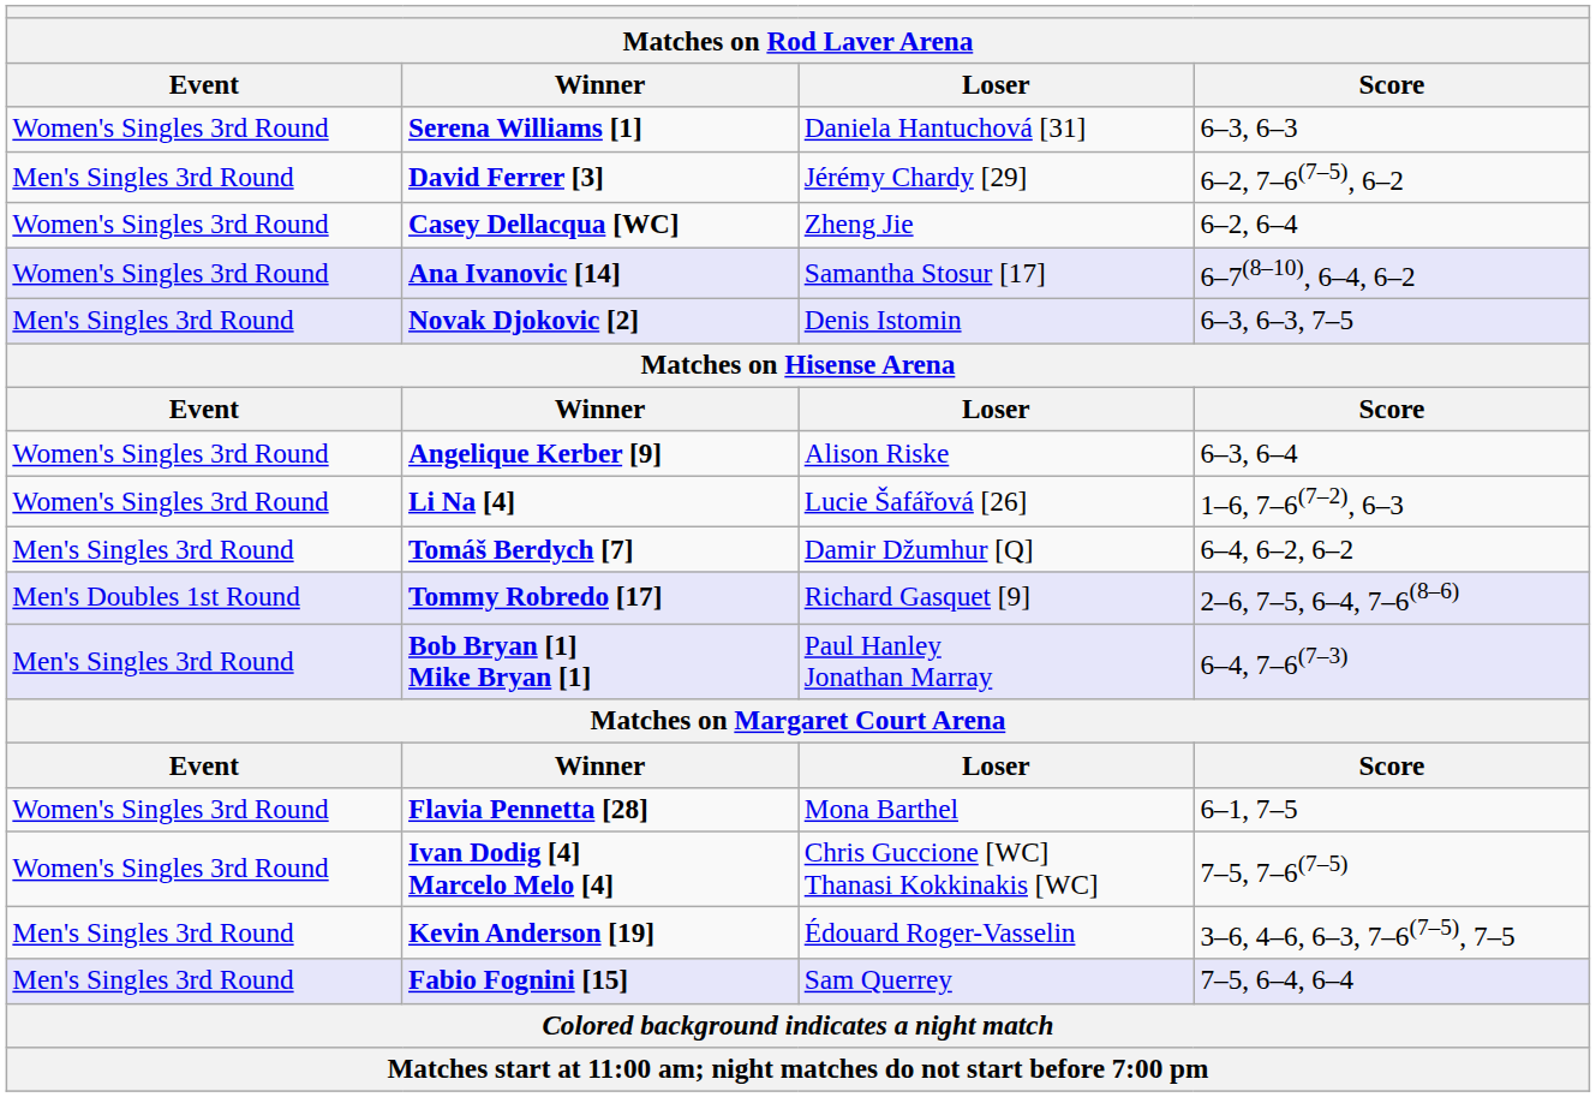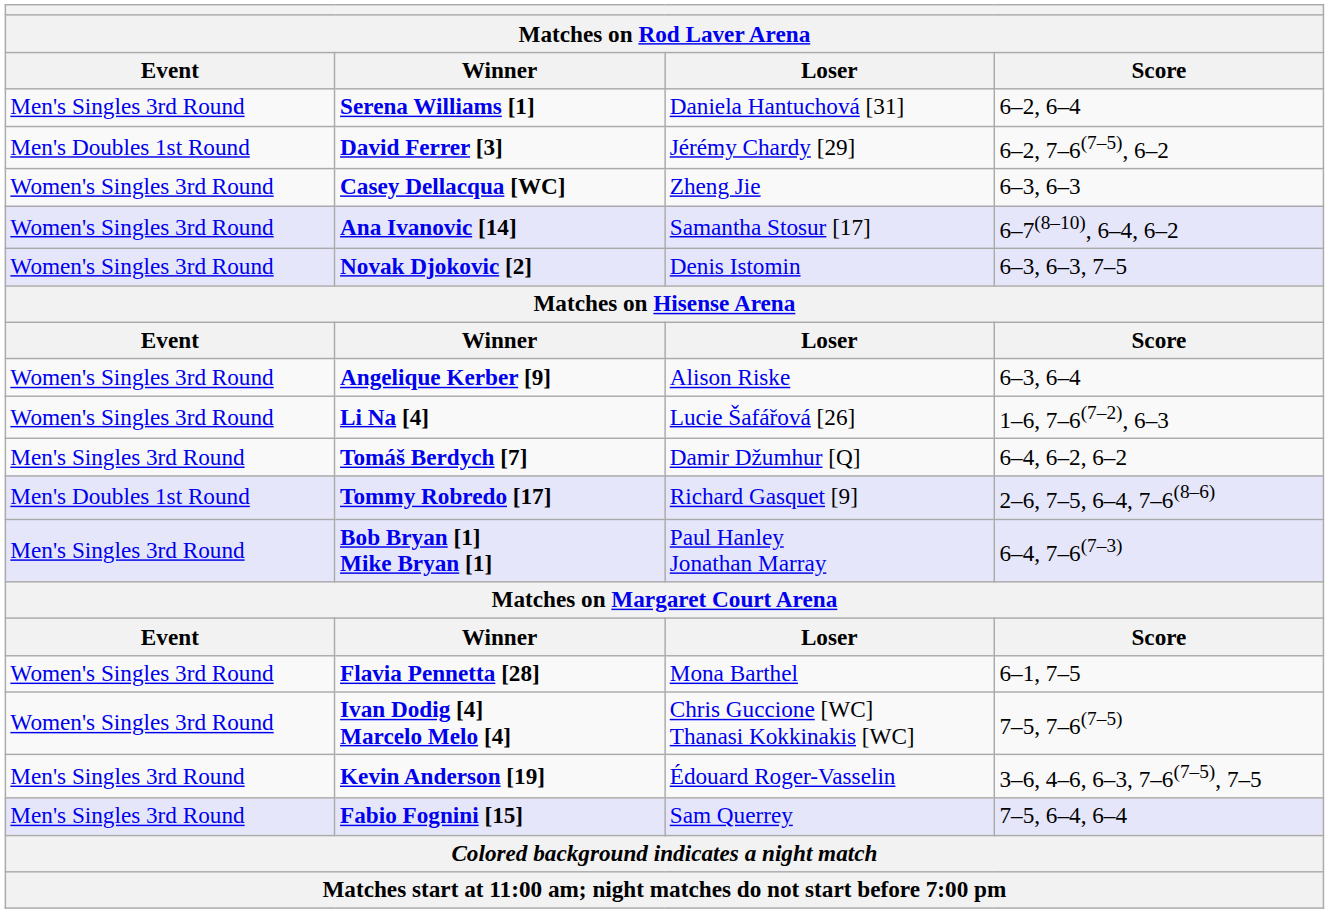Serena Williams [1] | Event: Women's Singles 3rd Round -> Men's Singles 3rd Round
Serena Williams [1] | Score: 6–3, 6–3 -> 6–2, 6–4
David Ferrer [3] | Event: Men's Singles 3rd Round -> Men's Doubles 1st Round
Casey Dellacqua [WC] | Score: 6–2, 6–4 -> 6–3, 6–3
Novak Djokovic [2] | Event: Men's Singles 3rd Round -> Women's Singles 3rd Round
